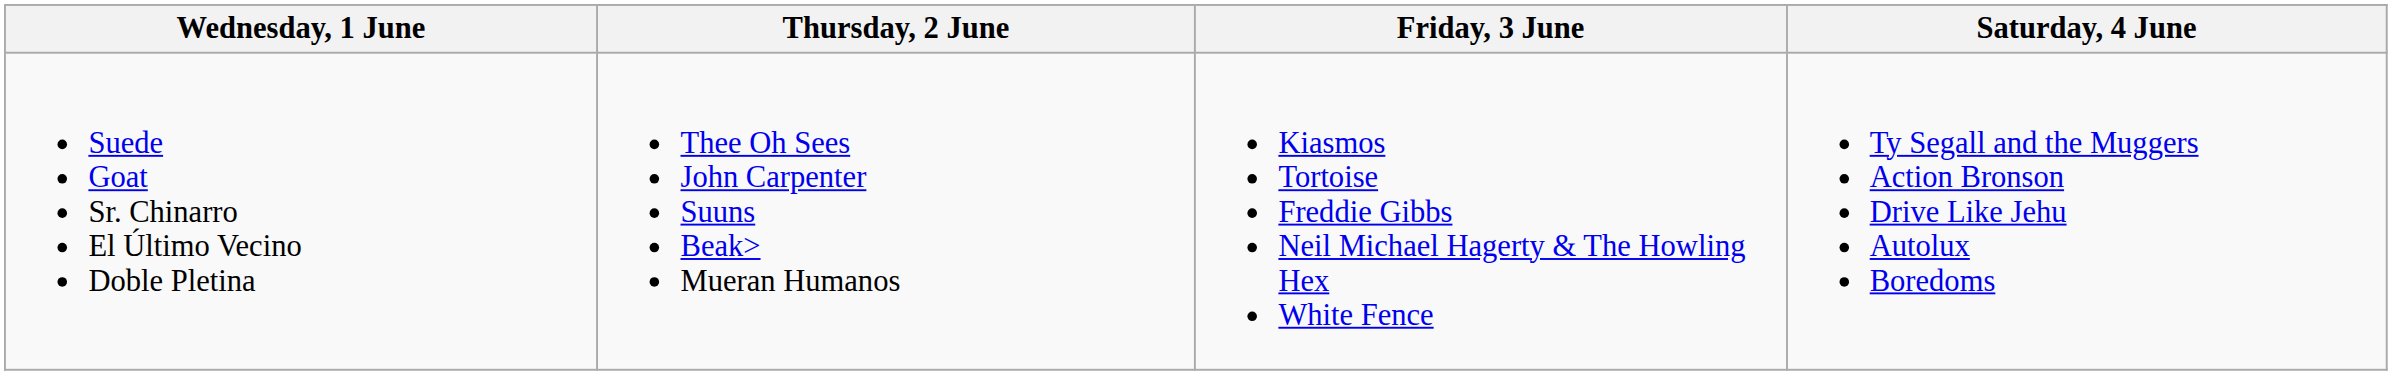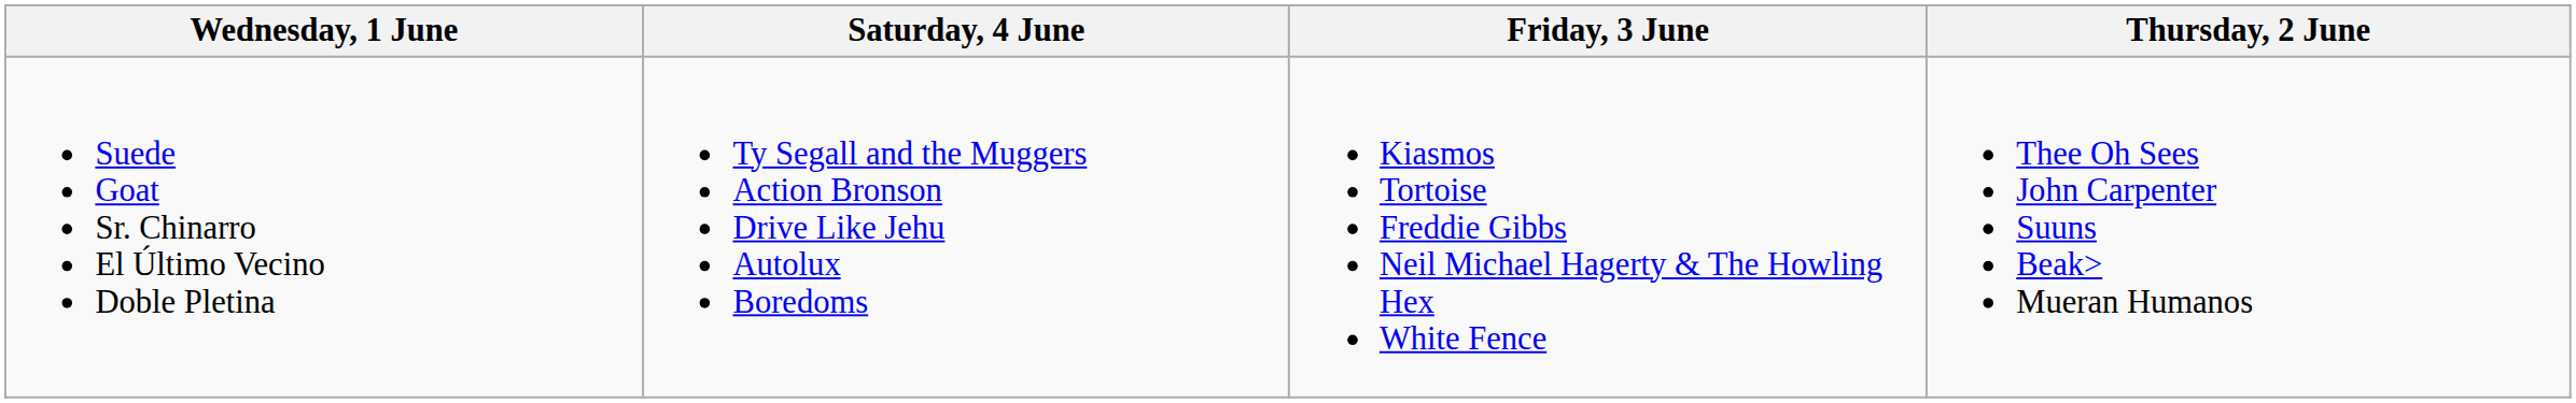columns swapped: Thursday, 2 June <-> Saturday, 4 June
